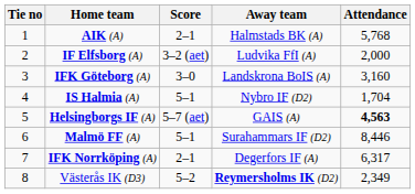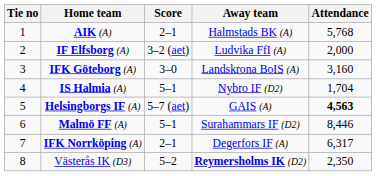Västerås IK (D3) | Attendance: 2,349 -> 2,350
